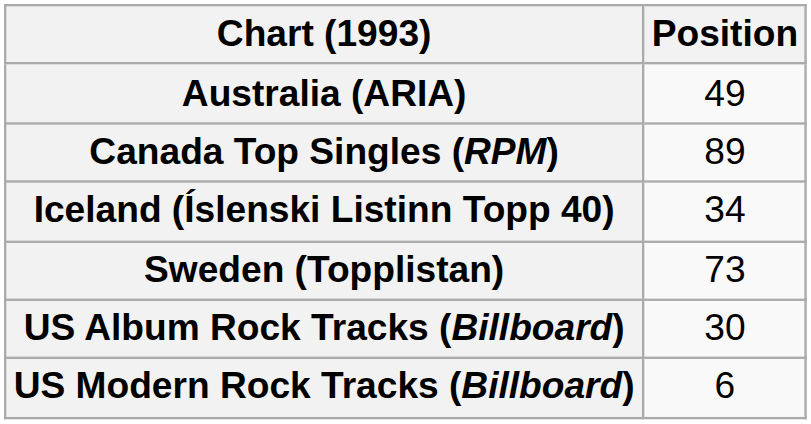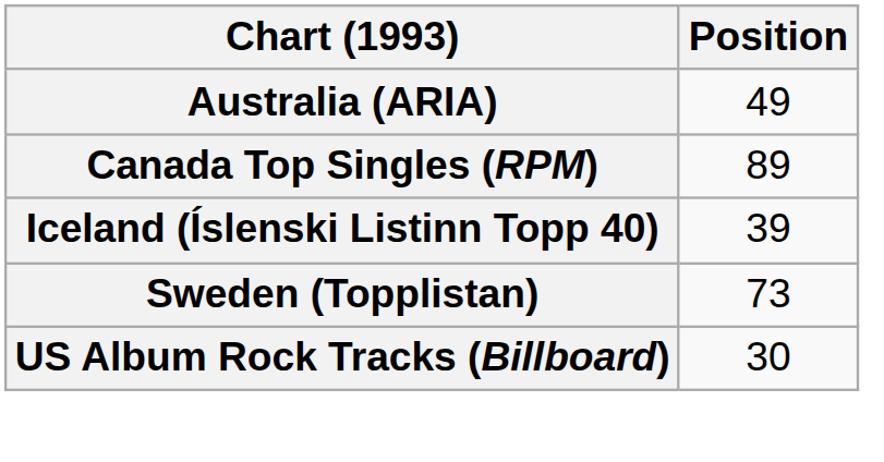Iceland (Íslenski Listinn Topp 40) | Position: 34 -> 39
- row: US Modern Rock Tracks (Billboard) | 6
